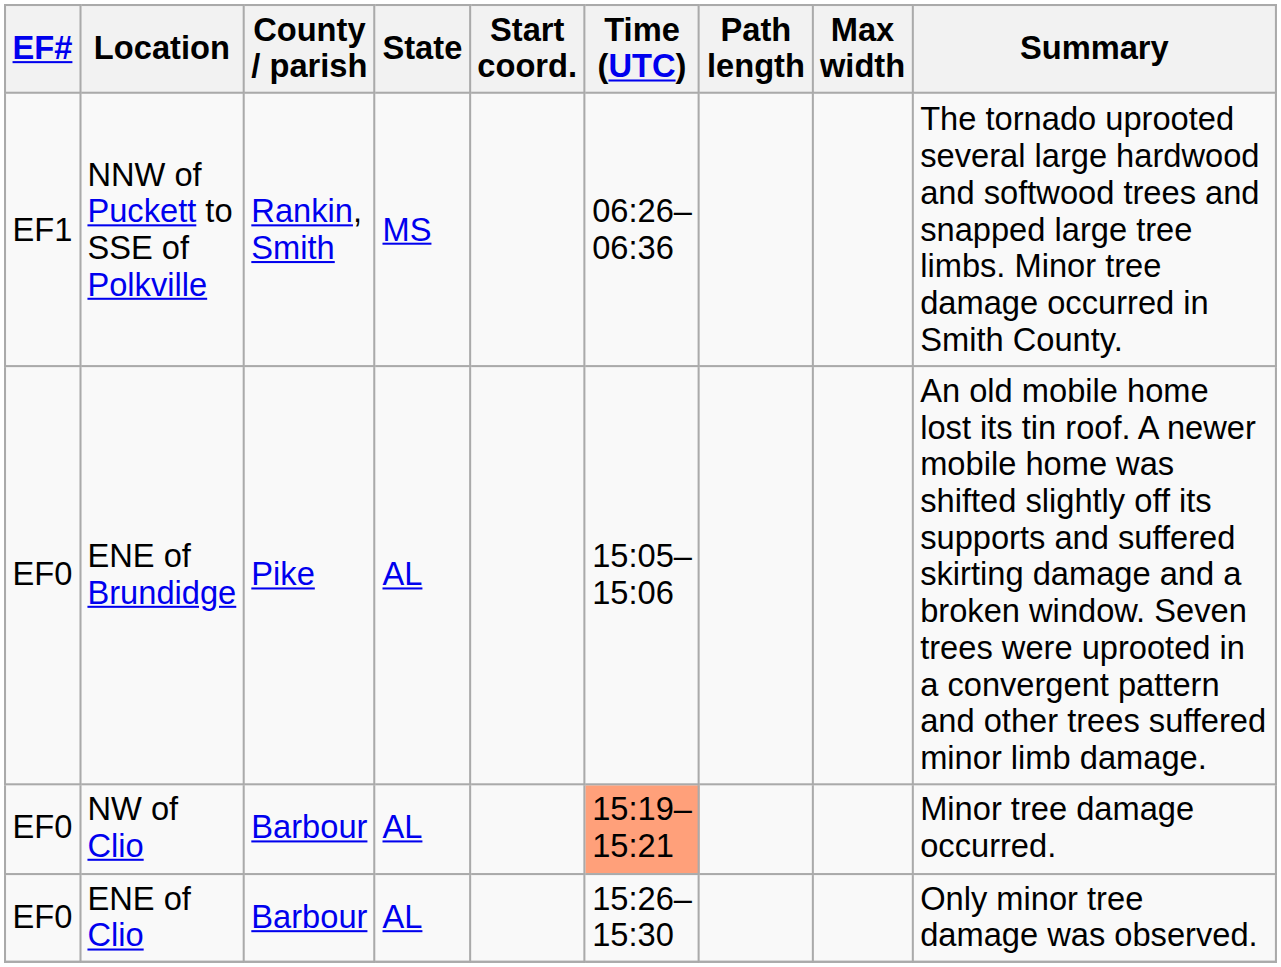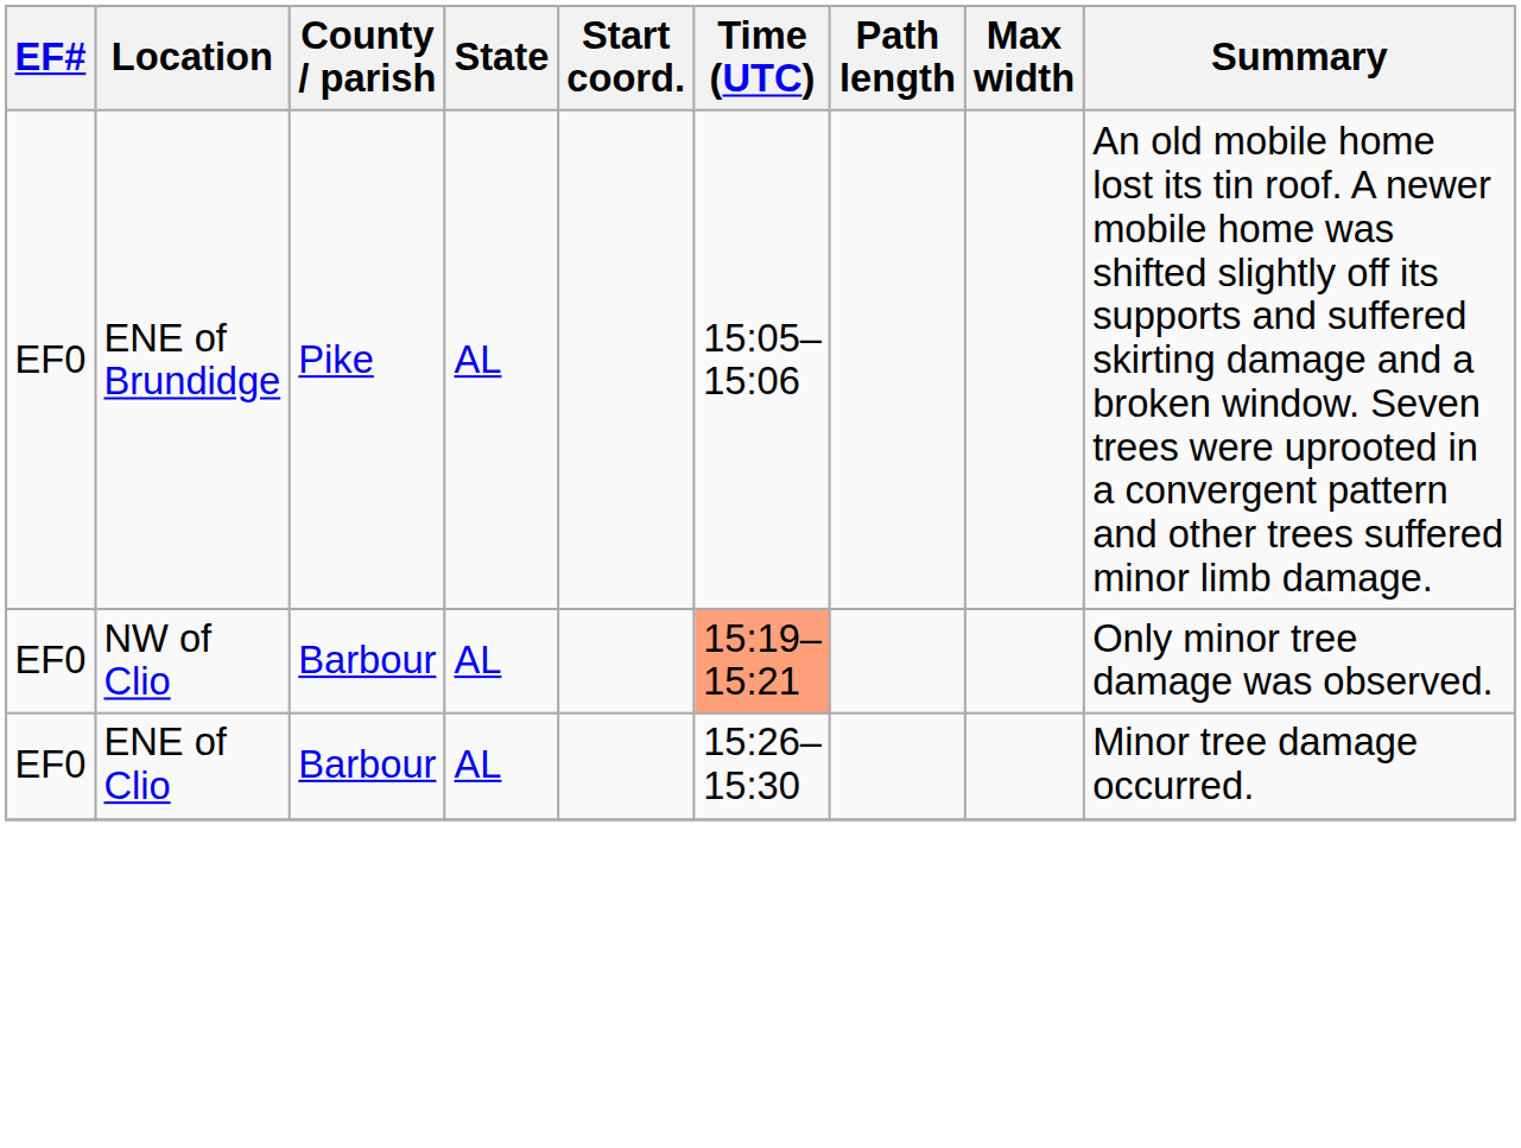- row: EF1 | NNW of Puckett to SSE of Polkville | Rankin, Smith | MS | 06:26–06:36 | The tornado uprooted several large hardwood and softwood trees and snapped large tree limbs. Minor tree damage occurred in Smith County.
NW of Clio | Summary: Minor tree damage occurred. -> Only minor tree damage was observed.
ENE of Clio | Summary: Only minor tree damage was observed. -> Minor tree damage occurred.
